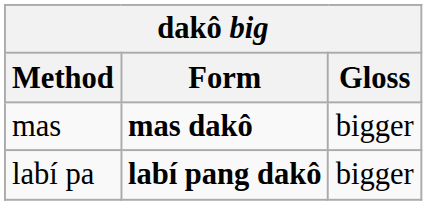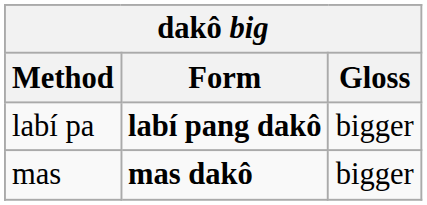rows swapped: labí pa <-> mas
